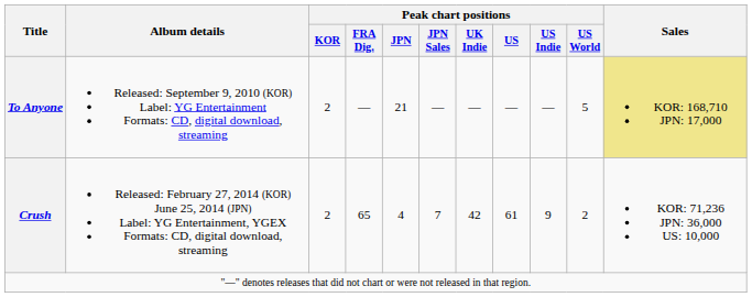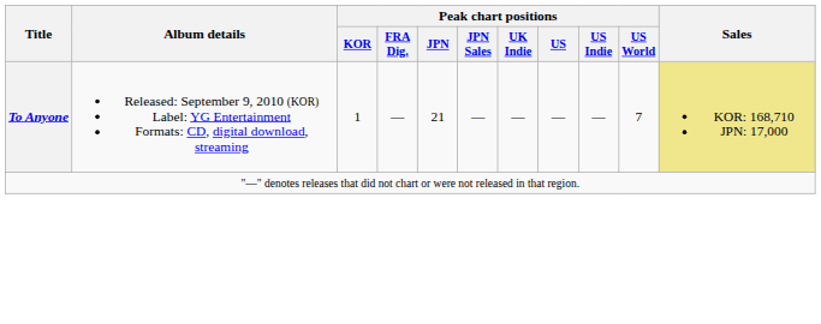To Anyone | Peak chart positions / KOR: 2 -> 1
To Anyone | Peak chart positions / US World: 5 -> 7
- row: Crush | Released: February 27, 2014 (KOR) June 25, 2014 (JPN) Label: YG Entertainment, YGEX Formats: CD, digital download, streaming | 2 | 65 | 4 | 7 | 42 | 61 | 9 | 2 | KOR: 71,236 JPN: 36,000 US: 10,000
